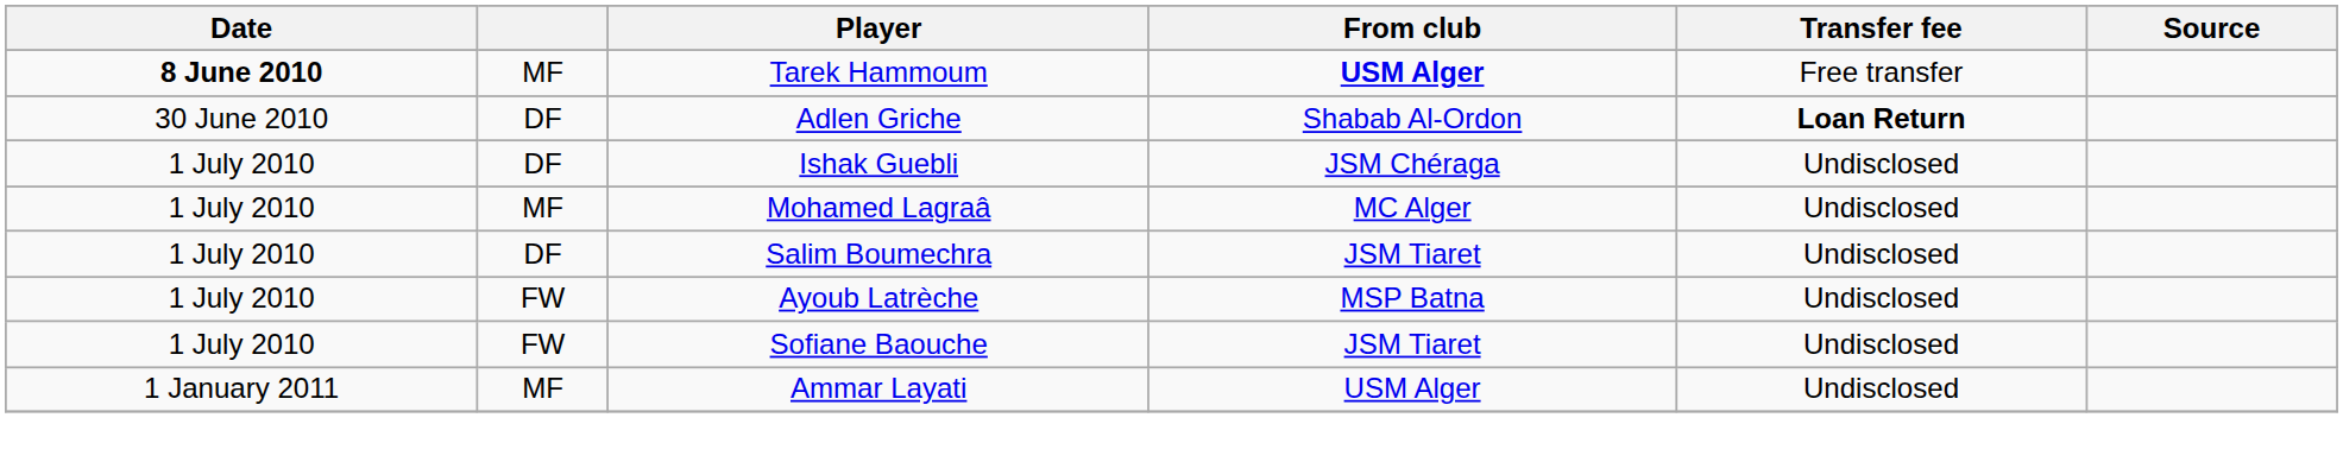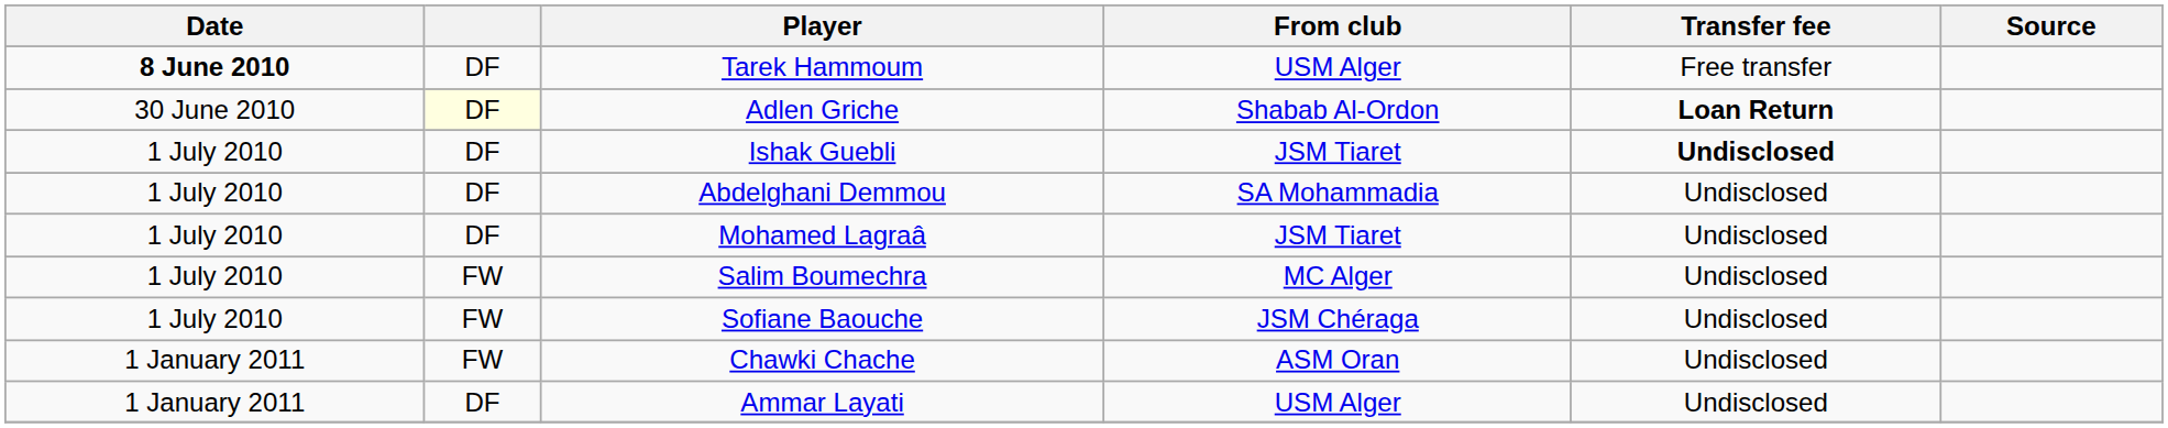Tarek Hammoum | column 2: MF -> DF
Tarek Hammoum | From club: bold -> normal
Adlen Griche | column 2: no background -> lightyellow background
Ishak Guebli | From club: JSM Chéraga -> JSM Tiaret
Ishak Guebli | Transfer fee: normal -> bold
+ row: 1 July 2010 | DF | Abdelghani Demmou | SA Mohammadia | Undisclosed
Mohamed Lagraâ | column 2: MF -> DF
Mohamed Lagraâ | From club: MC Alger -> JSM Tiaret
Salim Boumechra | column 2: DF -> FW
Salim Boumechra | From club: JSM Tiaret -> MC Alger
- row: 1 July 2010 | FW | Ayoub Latrèche | MSP Batna | Undisclosed
Sofiane Baouche | From club: JSM Tiaret -> JSM Chéraga
+ row: 1 January 2011 | FW | Chawki Chache | ASM Oran | Undisclosed
Ammar Layati | column 2: MF -> DF
